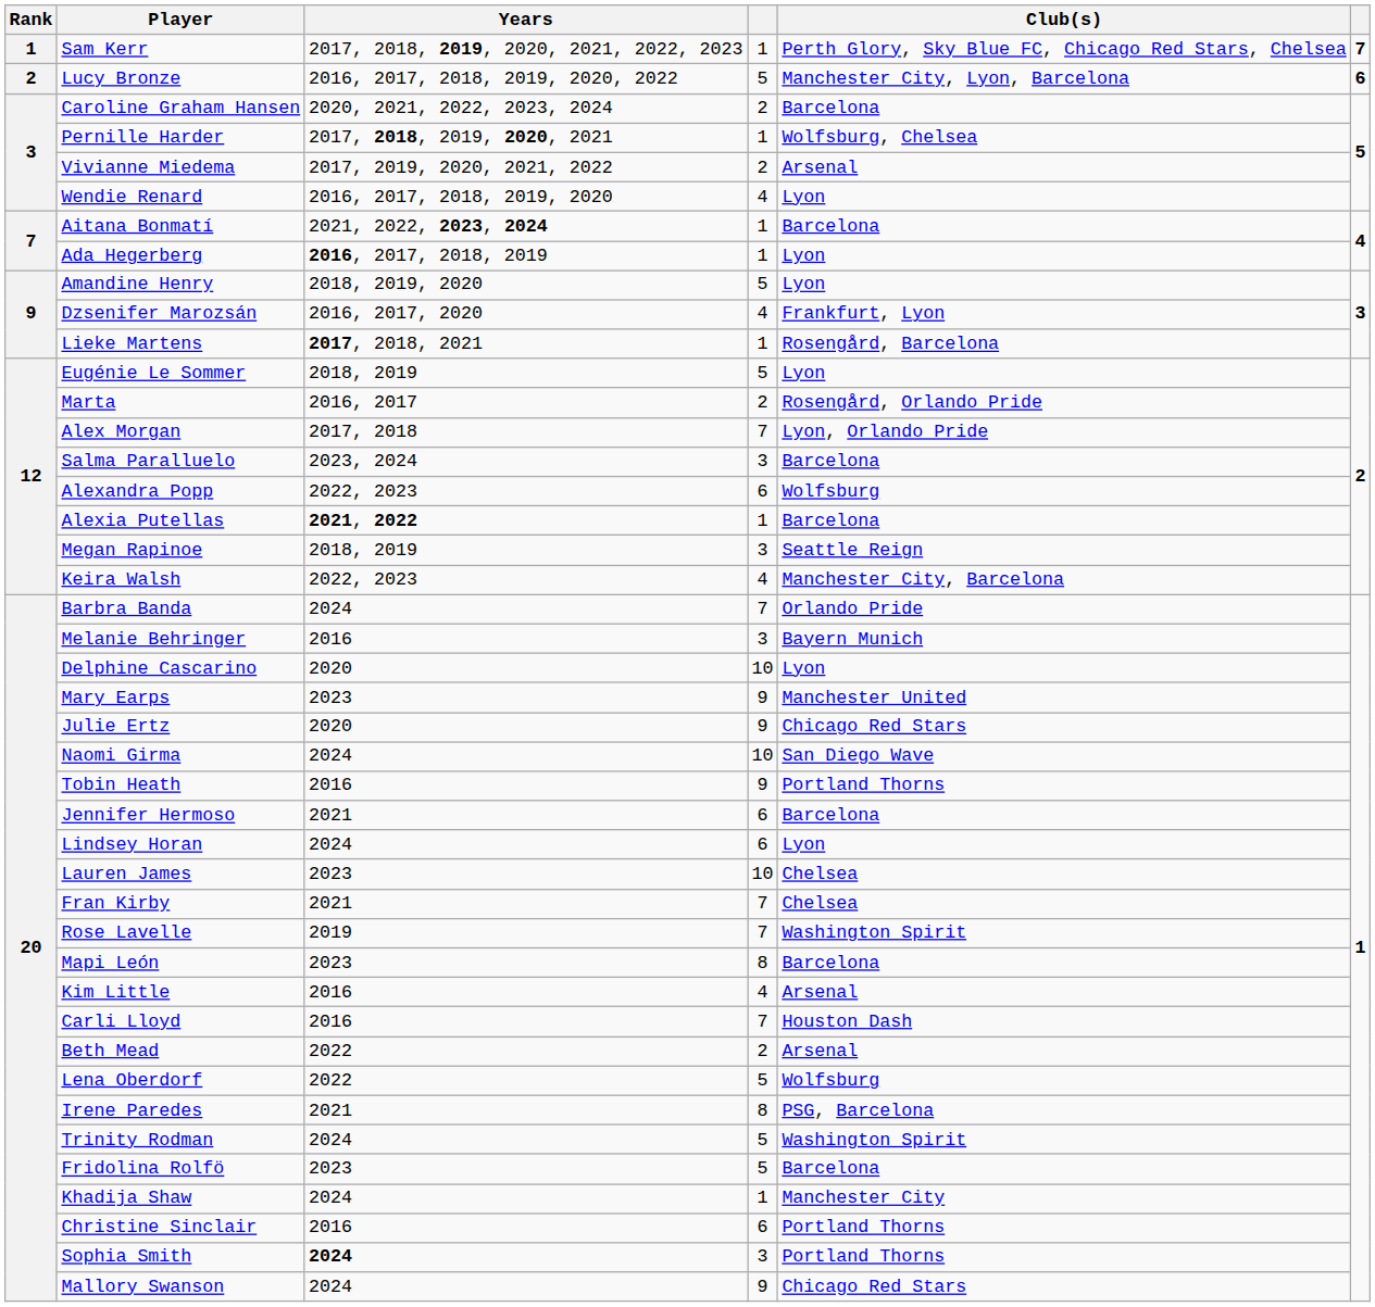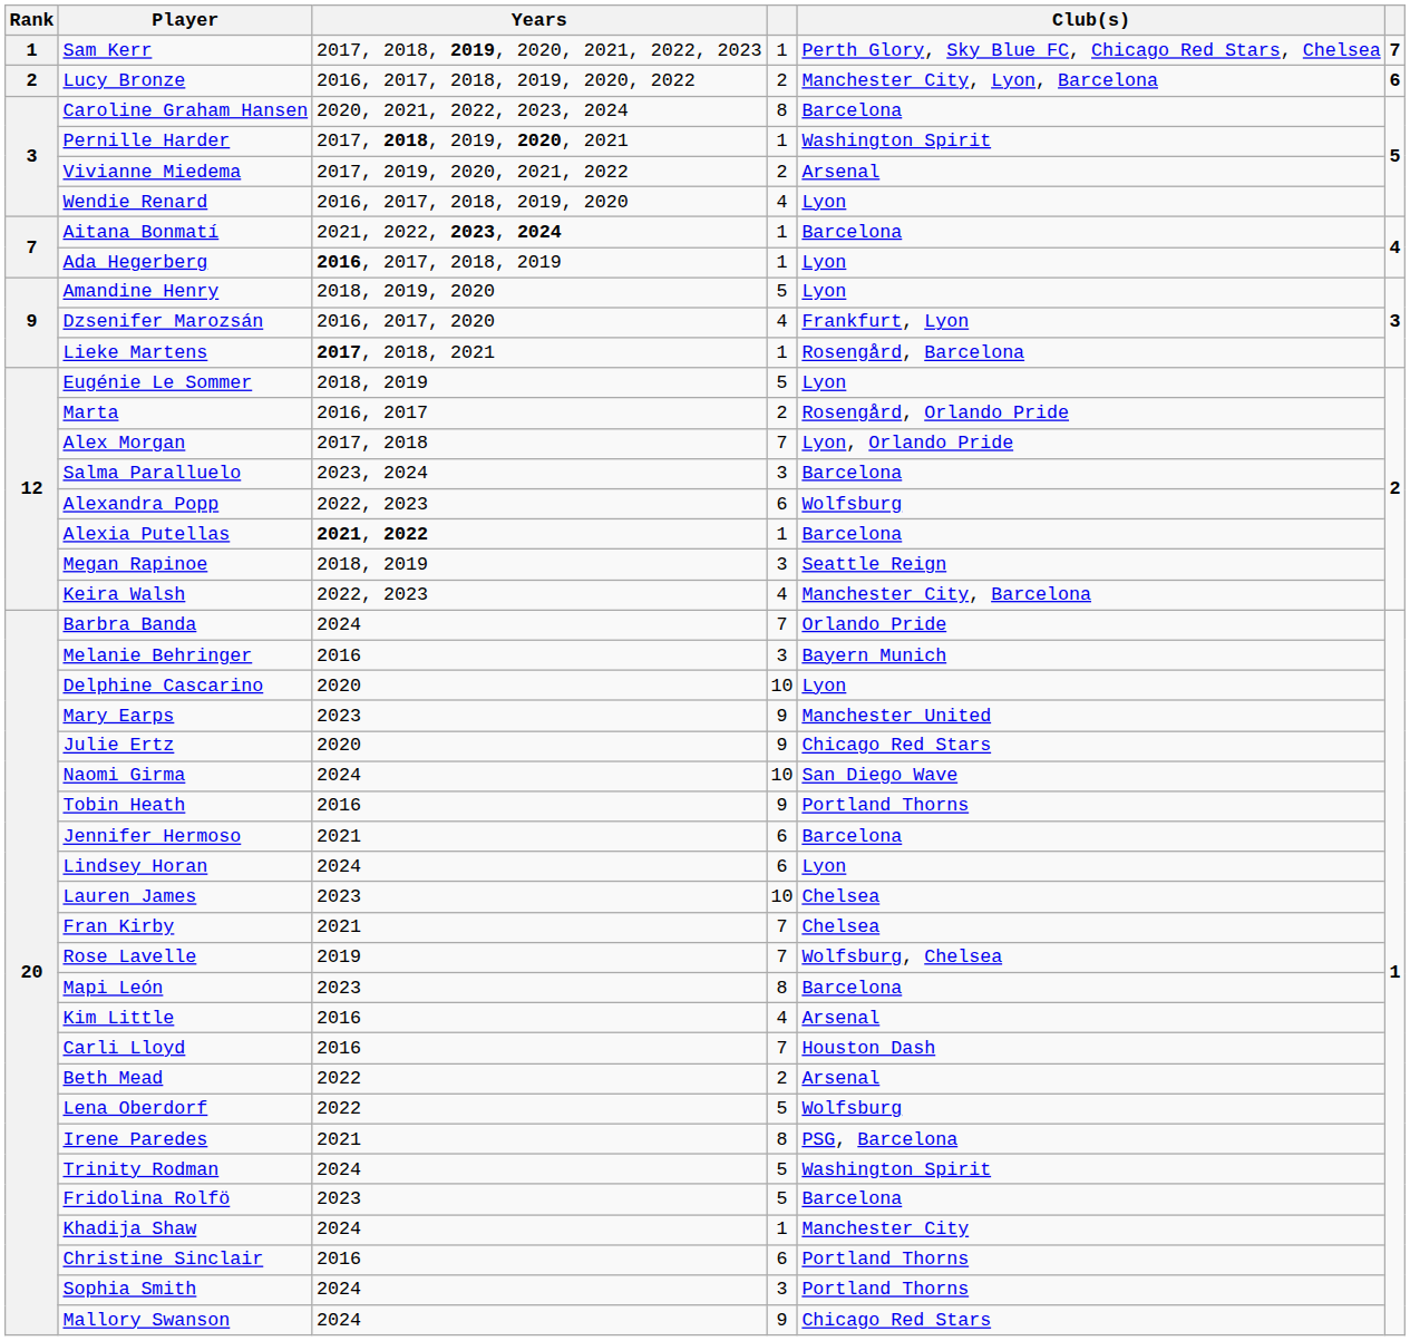Lucy Bronze | column 4: 5 -> 2
Caroline Graham Hansen | column 4: 2 -> 8
Pernille Harder | Club(s): Wolfsburg, Chelsea -> Washington Spirit
Rose Lavelle | Club(s): Washington Spirit -> Wolfsburg, Chelsea
Sophia Smith | Years: bold -> normal
